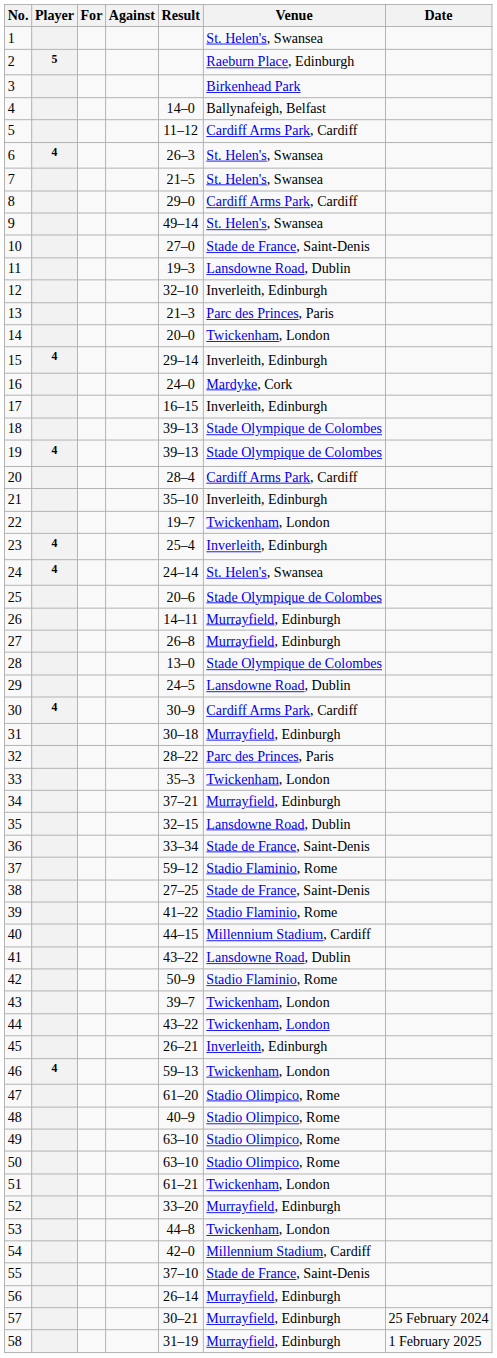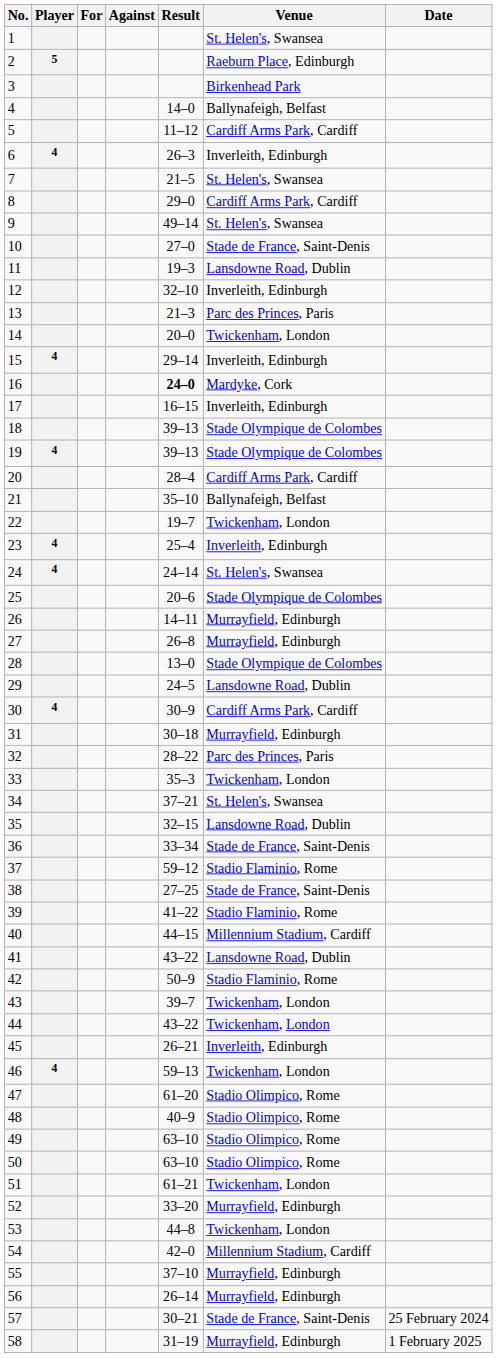6 | Venue: St. Helen's, Swansea -> Inverleith, Edinburgh
16 | Result: normal -> bold
21 | Venue: Inverleith, Edinburgh -> Ballynafeigh, Belfast
34 | Venue: Murrayfield, Edinburgh -> St. Helen's, Swansea
55 | Venue: Stade de France, Saint-Denis -> Murrayfield, Edinburgh
57 | Venue: Murrayfield, Edinburgh -> Stade de France, Saint-Denis
